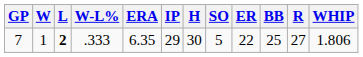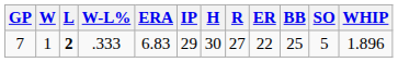columns swapped: R <-> SO
7 | ERA: 6.35 -> 6.83
7 | WHIP: 1.806 -> 1.896
